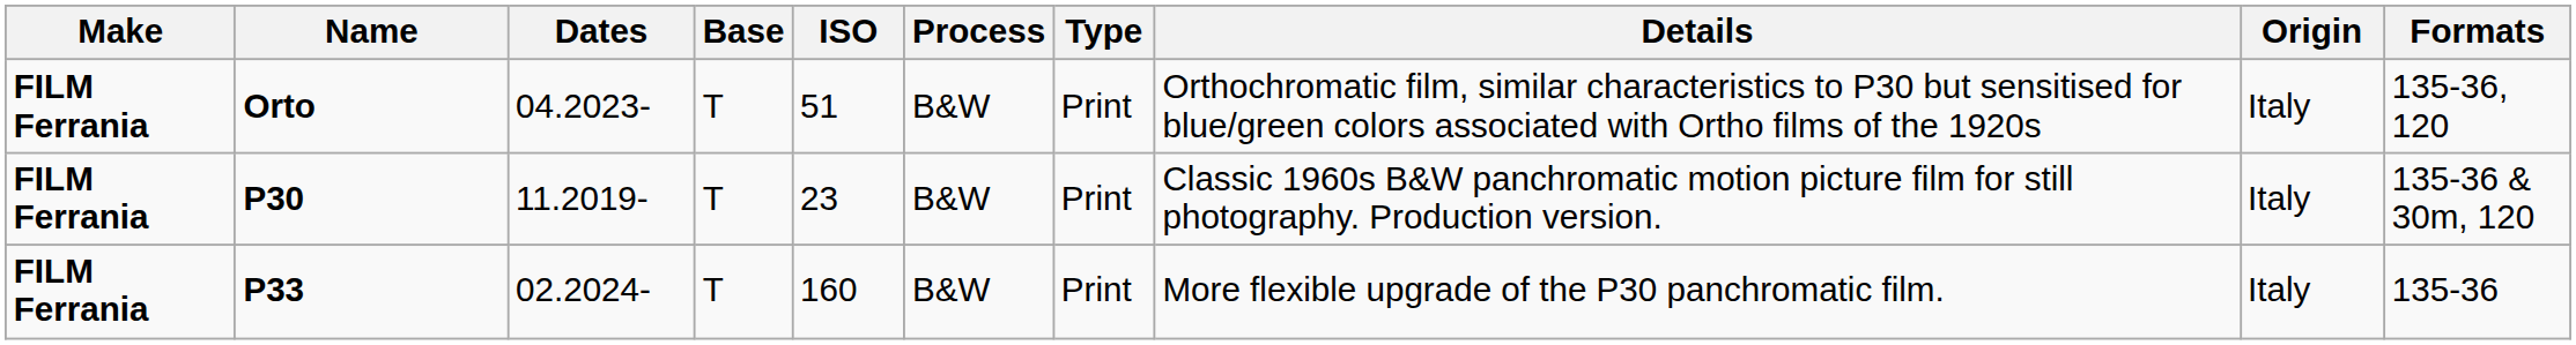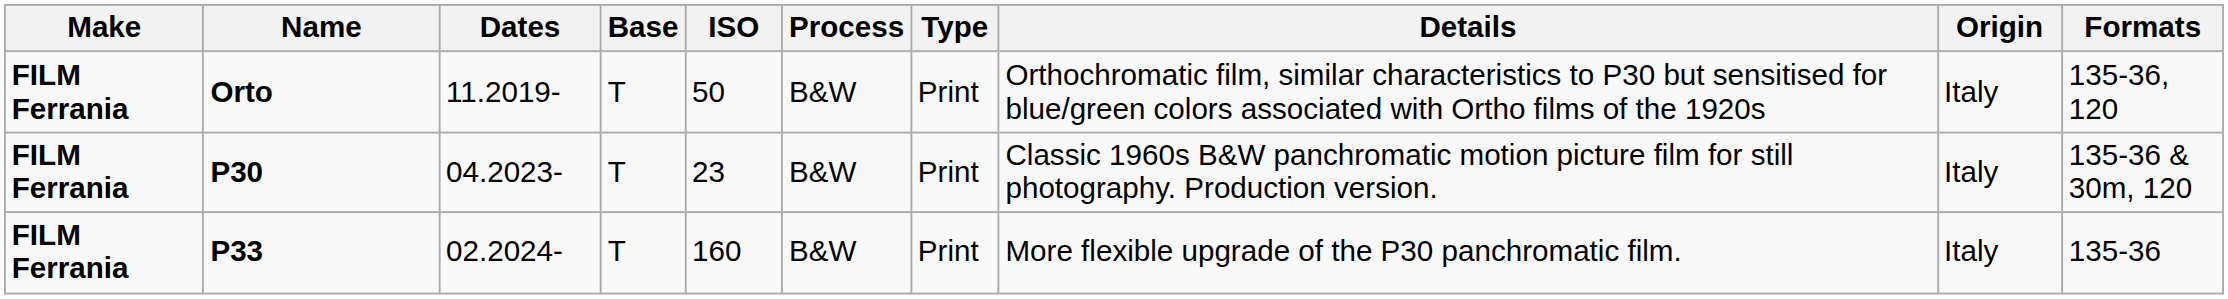Orto | Dates: 04.2023- -> 11.2019-
Orto | ISO: 51 -> 50
P30 | Dates: 11.2019- -> 04.2023-
